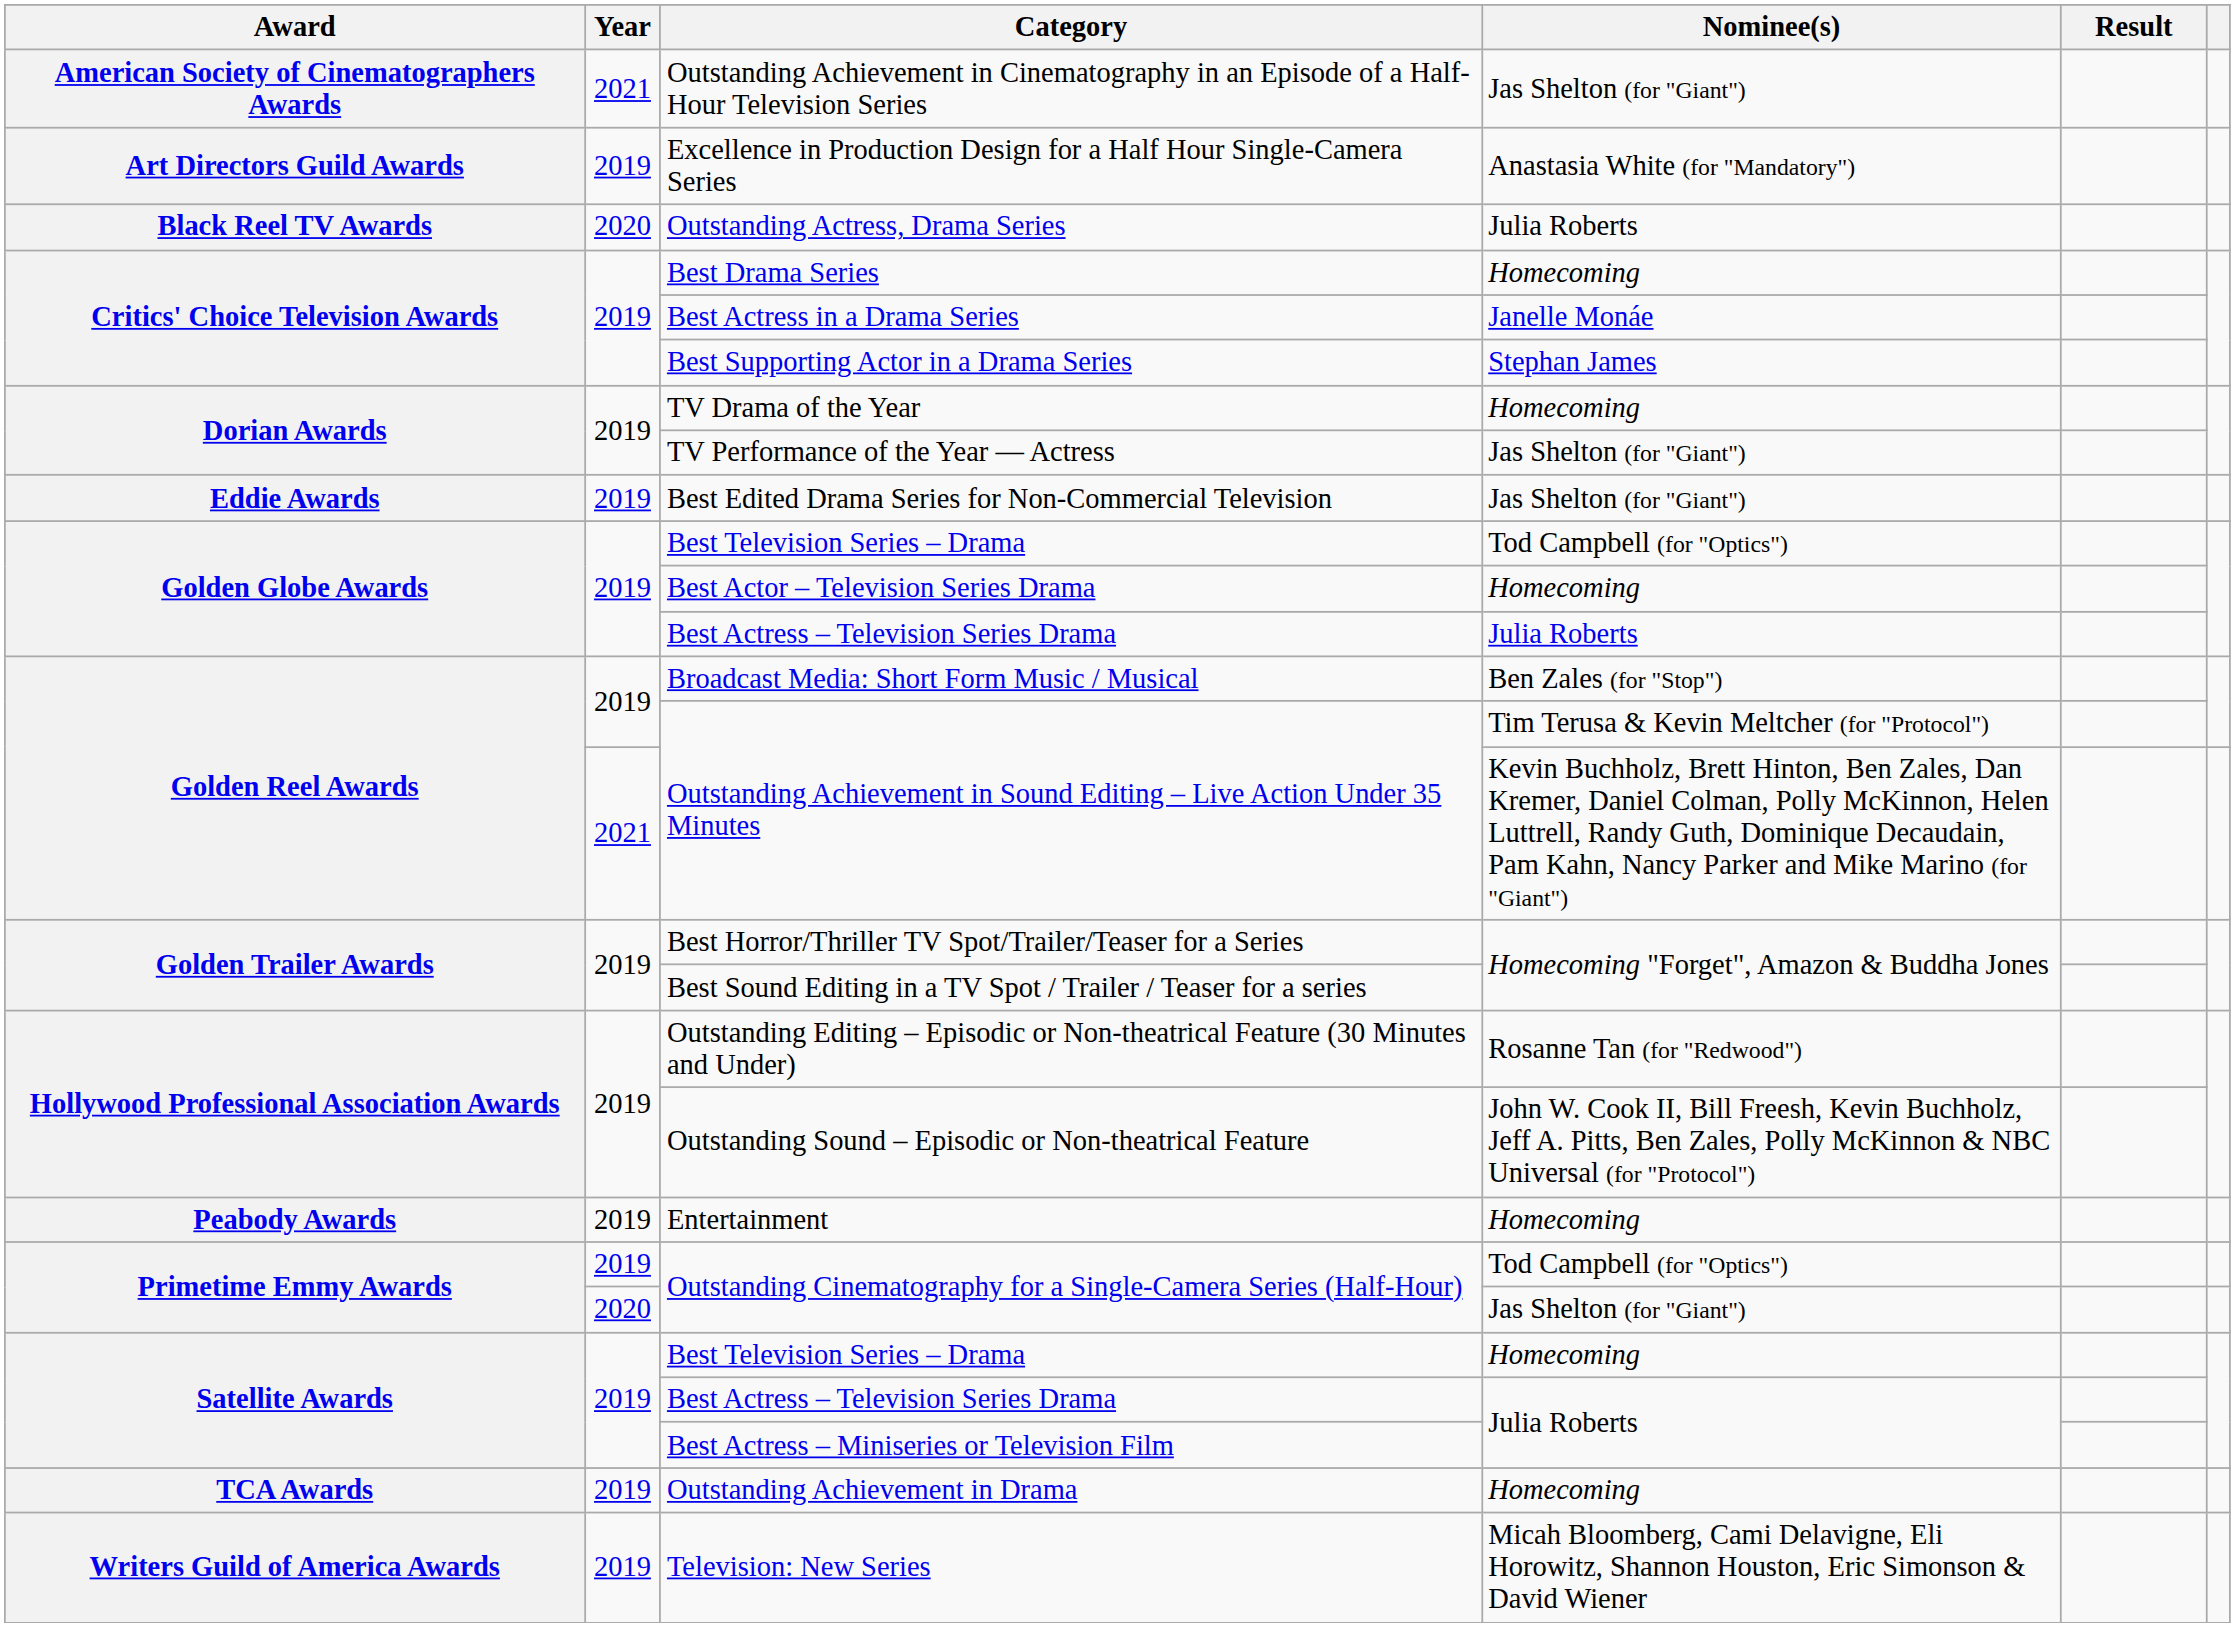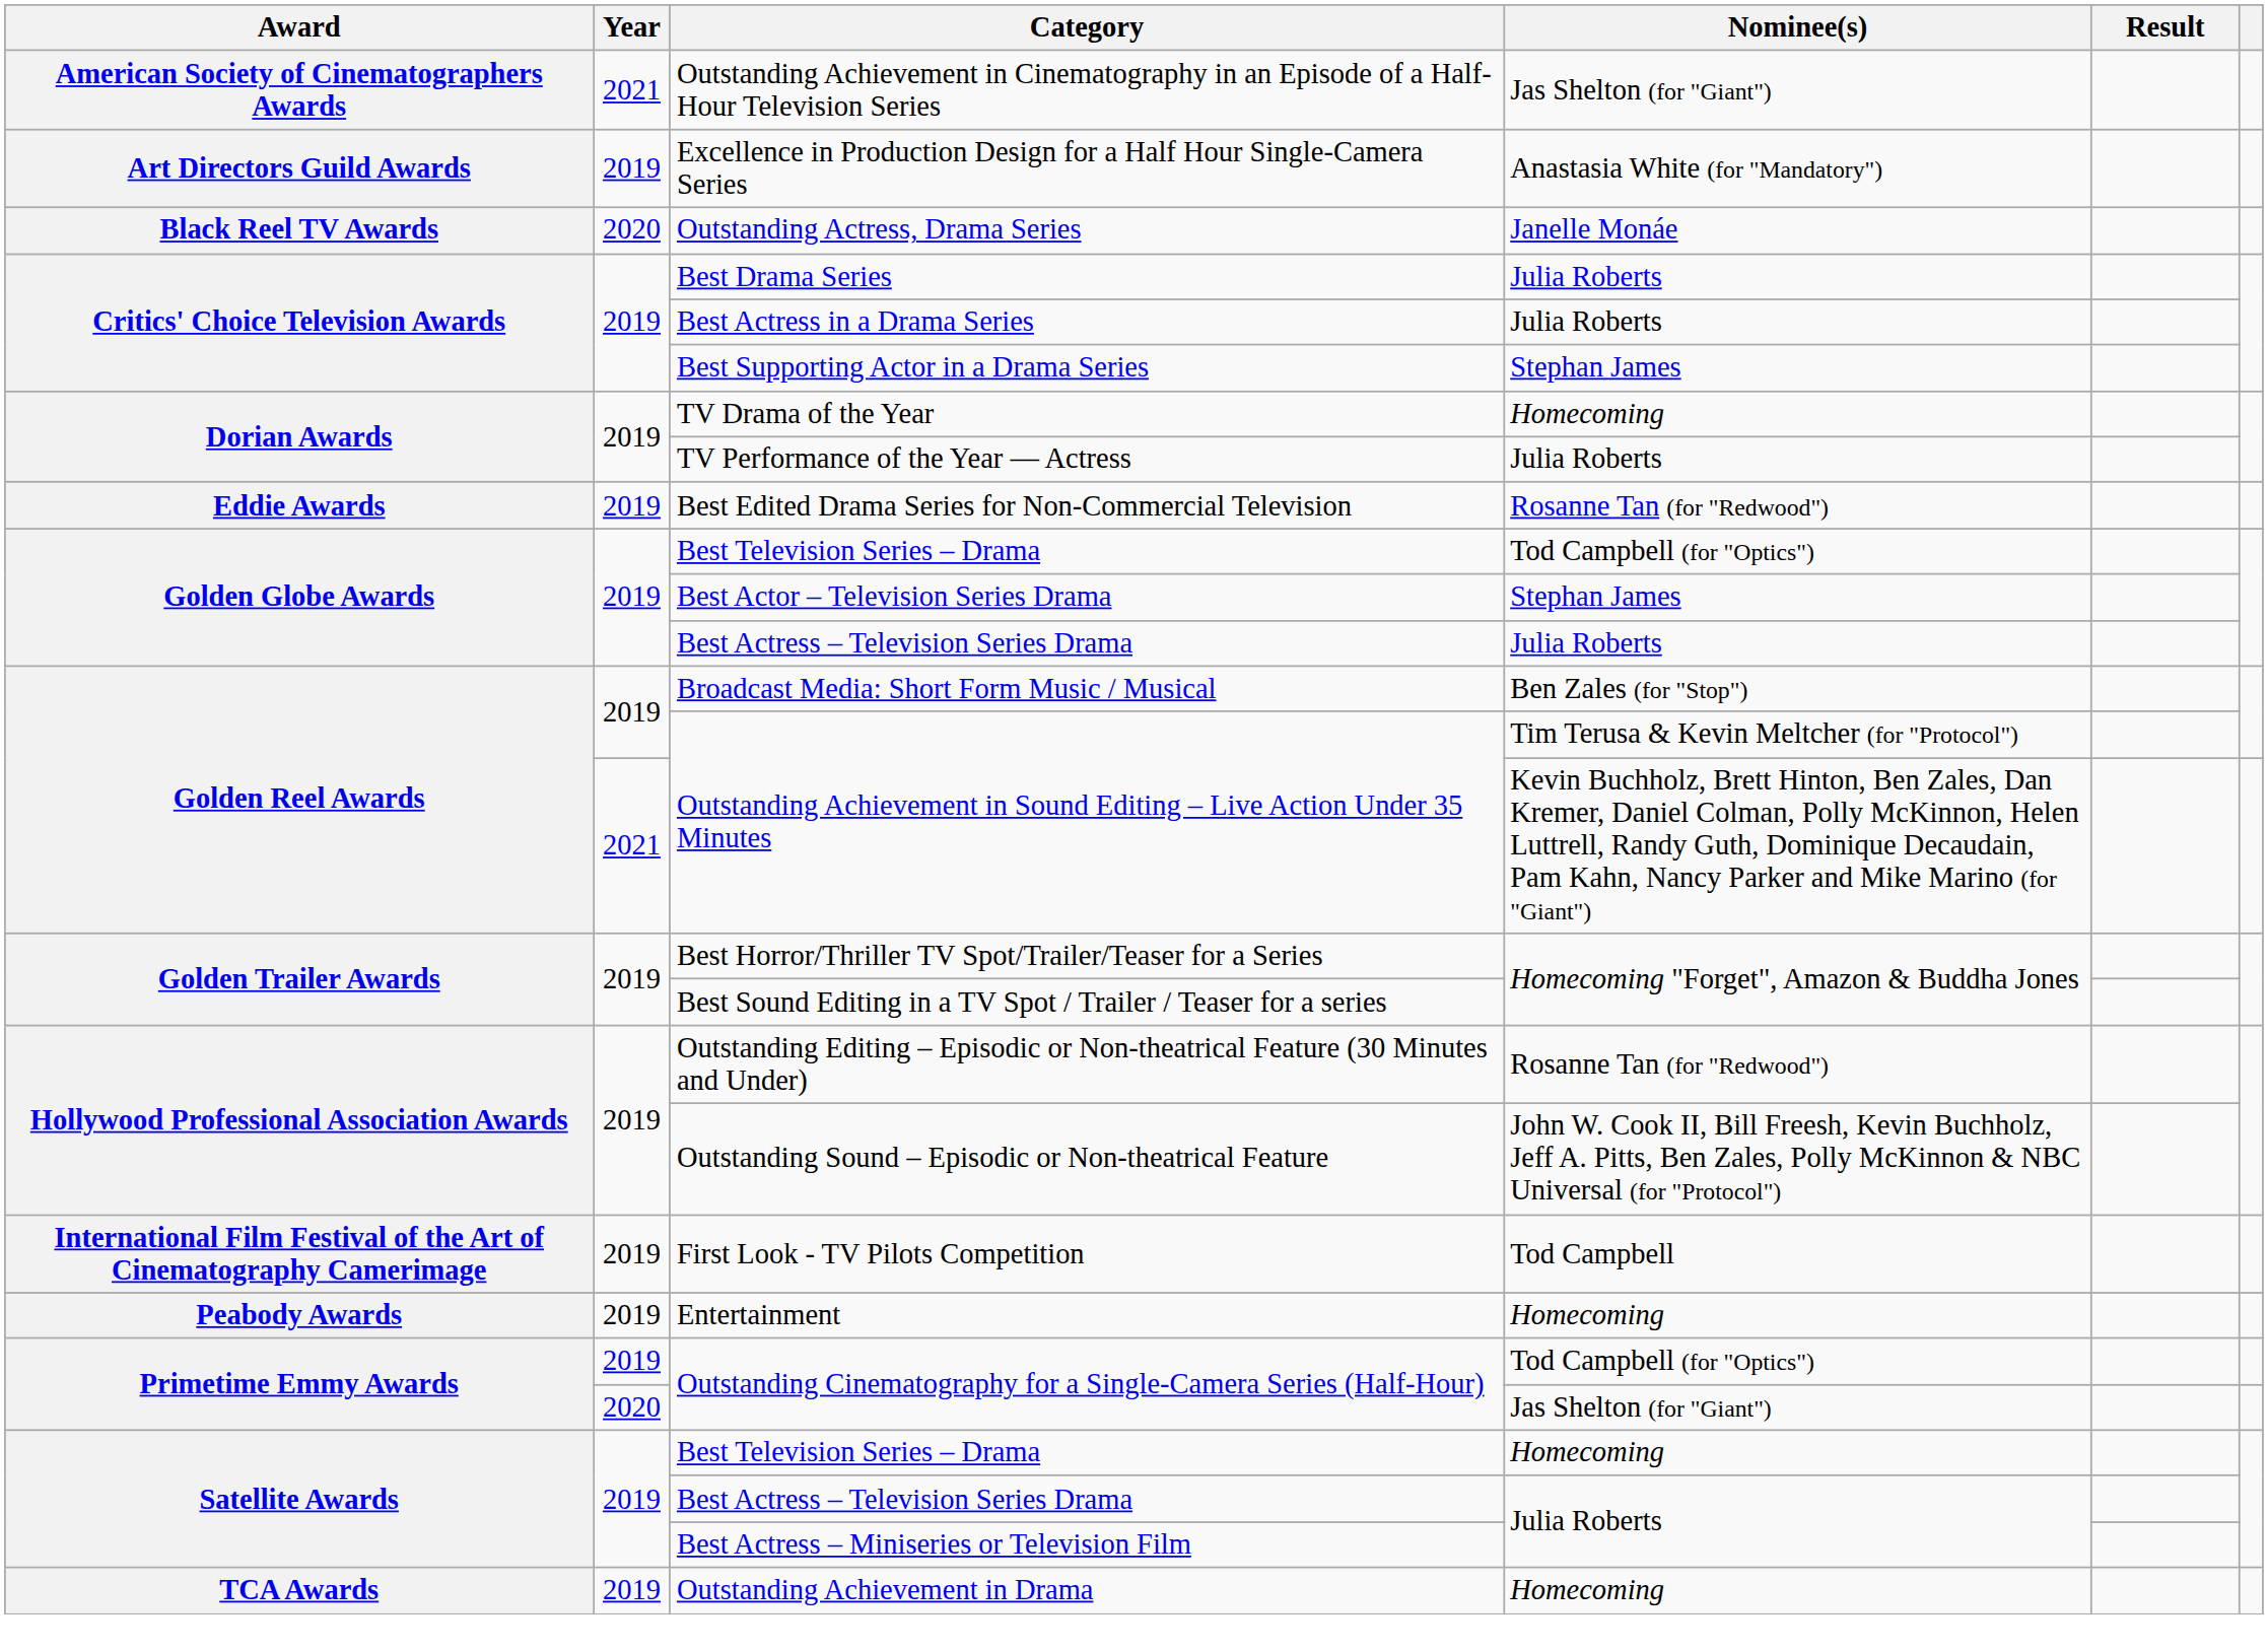Outstanding Actress, Drama Series | Nominee(s): Julia Roberts -> Janelle Monáe
Best Drama Series | Nominee(s): Homecoming -> Julia Roberts
Best Actress in a Drama Series | Nominee(s): Janelle Monáe -> Julia Roberts
TV Performance of the Year — Actress | Nominee(s): Jas Shelton (for "Giant") -> Julia Roberts
Best Edited Drama Series for Non-Commercial Television | Nominee(s): Jas Shelton (for "Giant") -> Rosanne Tan (for "Redwood")
Best Actor – Television Series Drama | Nominee(s): Homecoming -> Stephan James
+ row: International Film Festival of the Art of Cinematography Camerimage | 2019 | First Look - TV Pilots Competition | Tod Campbell
- row: Writers Guild of America Awards | 2019 | Television: New Series | Micah Bloomberg, Cami Delavigne, Eli Horowitz, Shannon Houston, Eric Simonson & David Wiener
